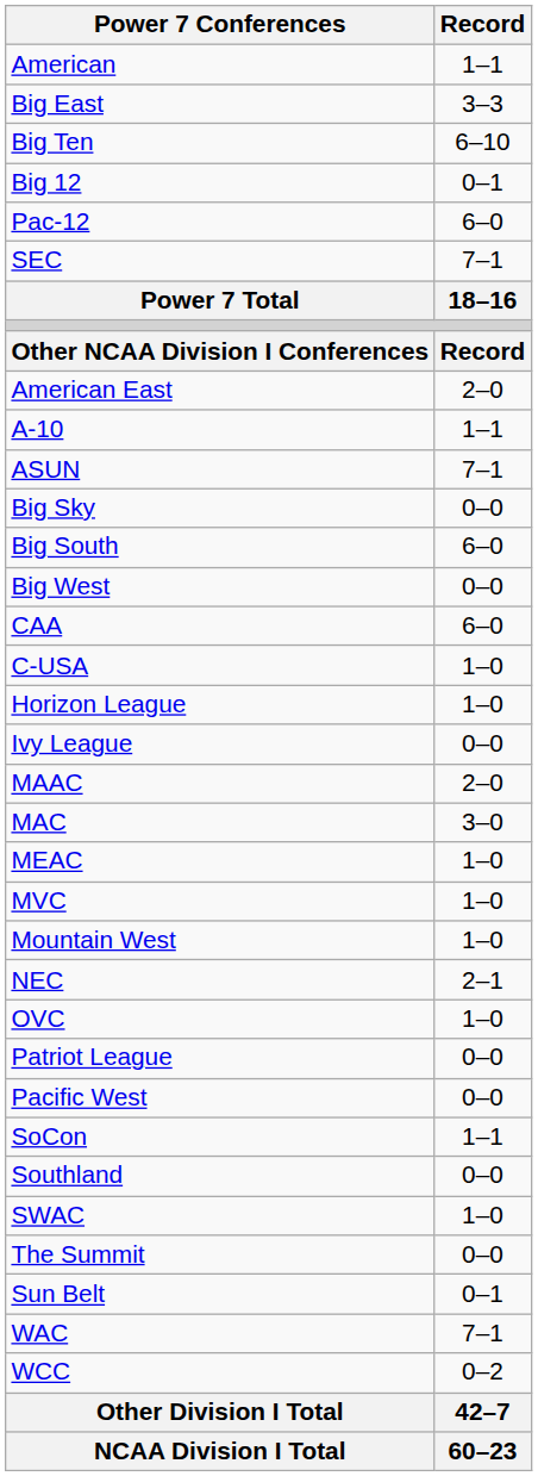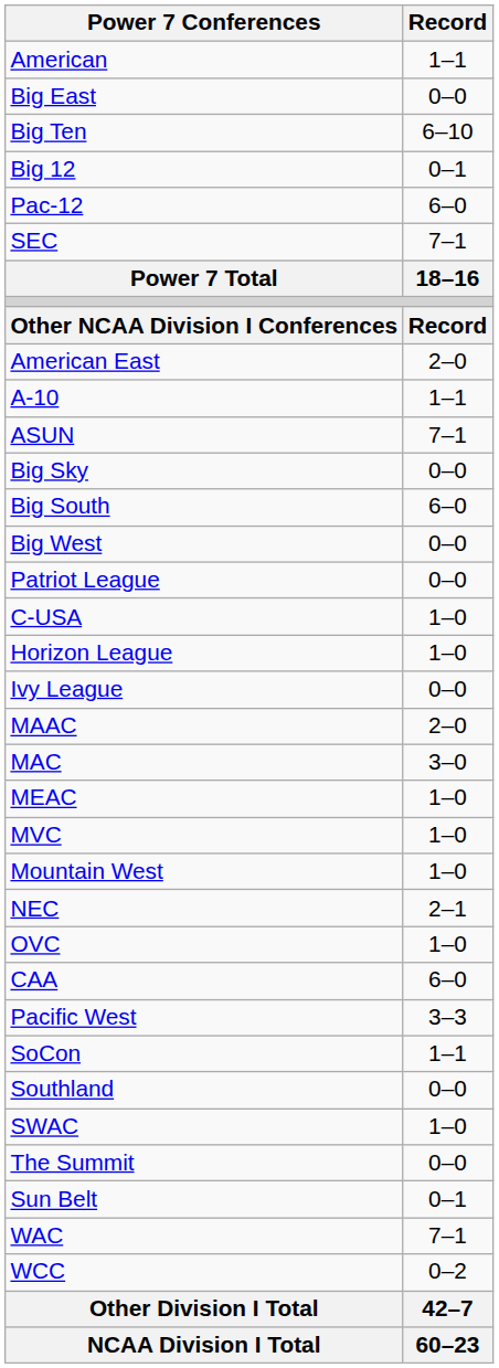Big East | Record: 3–3 -> 0–0
rows swapped: CAA <-> Patriot League
Pacific West | Record: 0–0 -> 3–3
